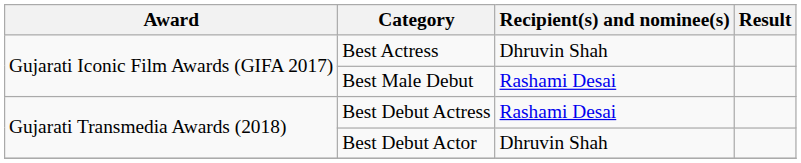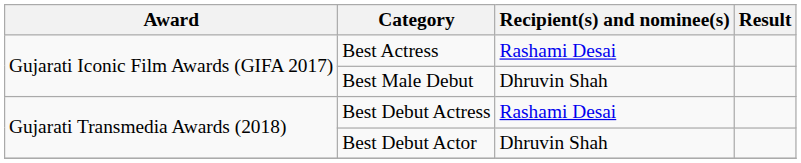Best Actress | Recipient(s) and nominee(s): Dhruvin Shah -> Rashami Desai
Best Male Debut | Recipient(s) and nominee(s): Rashami Desai -> Dhruvin Shah
